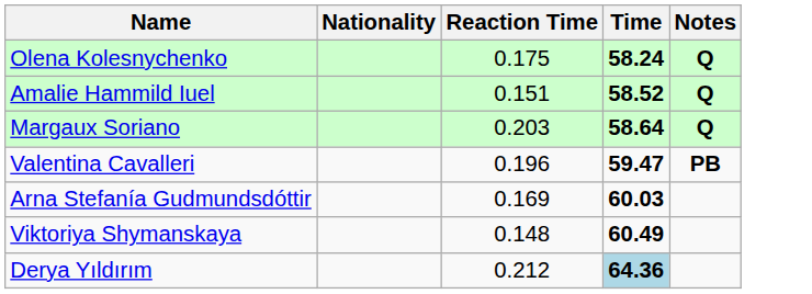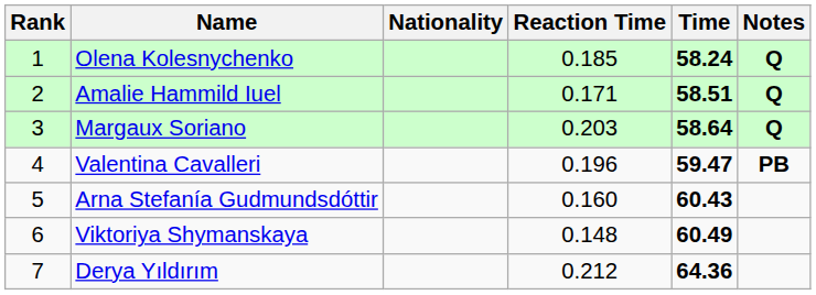+ column: Rank | 1 | 2 | 3 | 4 | 5 | 6 | 7
Olena Kolesnychenko | Reaction Time: 0.175 -> 0.185
Amalie Hammild Iuel | Reaction Time: 0.151 -> 0.171
Amalie Hammild Iuel | Time: 58.52 -> 58.51
Arna Stefanía Gudmundsdóttir | Reaction Time: 0.169 -> 0.160
Arna Stefanía Gudmundsdóttir | Time: 60.03 -> 60.43
Derya Yıldırım | Time: lightblue background -> no background
